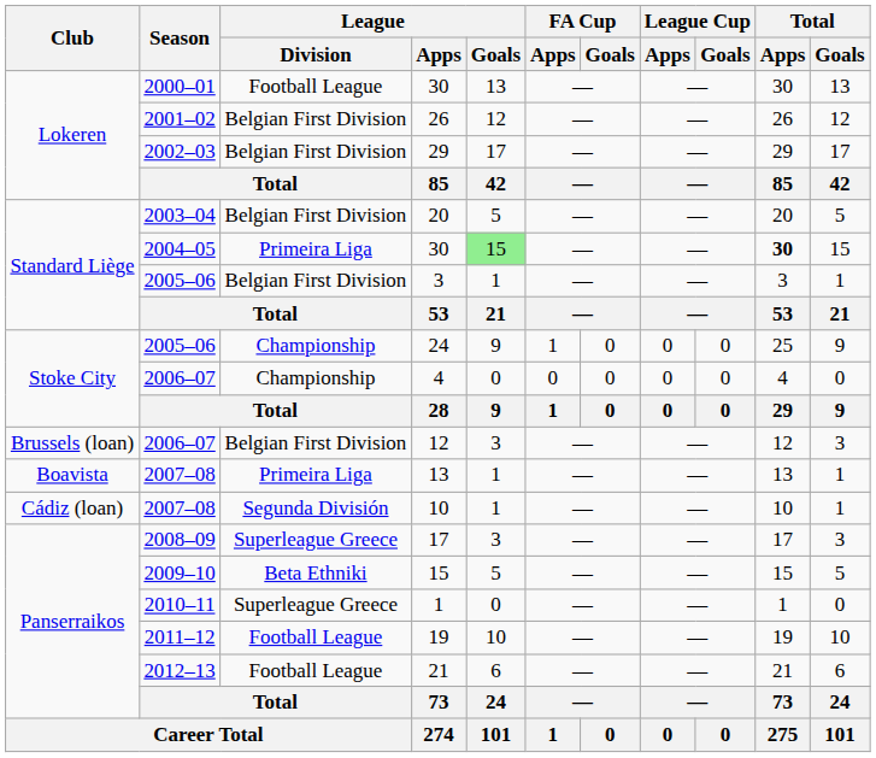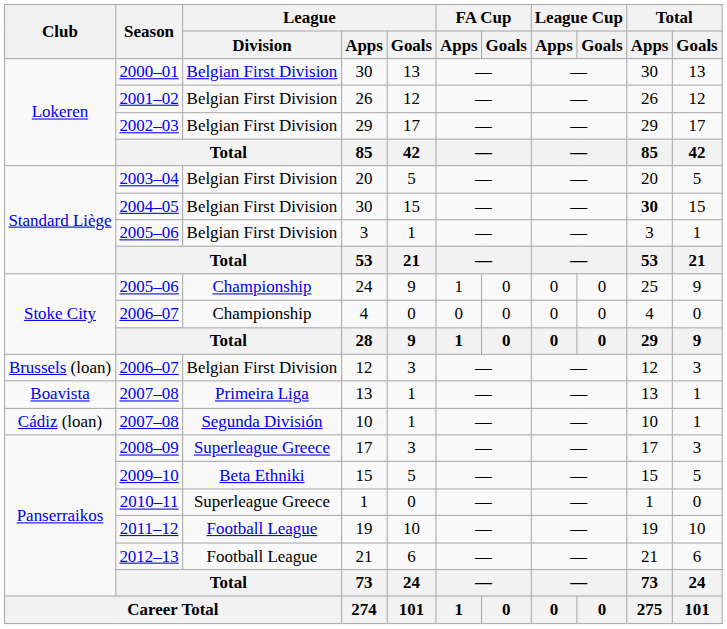2000–01 / 30 | League / Division: Football League -> Belgian First Division
2004–05 / 30 | League / Division: Primeira Liga -> Belgian First Division
2004–05 / 30 | League / Goals: lightgreen background -> no background
